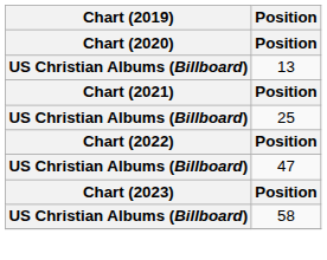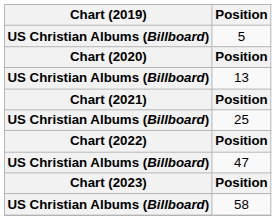+ row: US Christian Albums (Billboard) | 5
